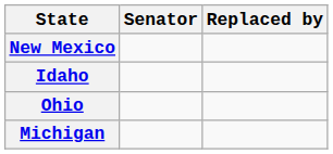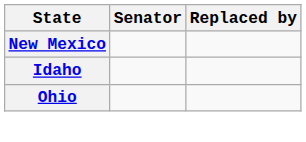- row: Michigan
